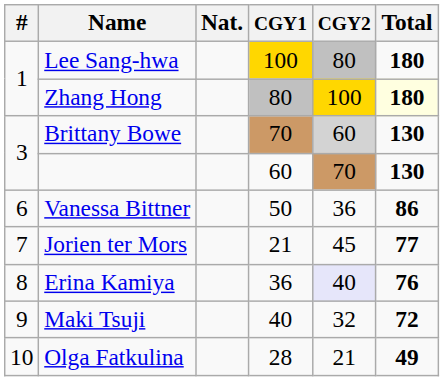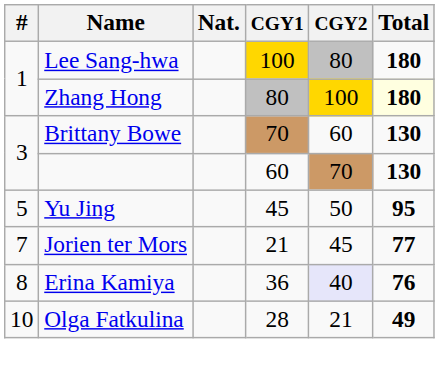Brittany Bowe | CGY2: lightgrey background -> no background
+ row: 5 | Yu Jing | 45 | 50 | 95
- row: 6 | Vanessa Bittner | 50 | 36 | 86
- row: 9 | Maki Tsuji | 40 | 32 | 72
